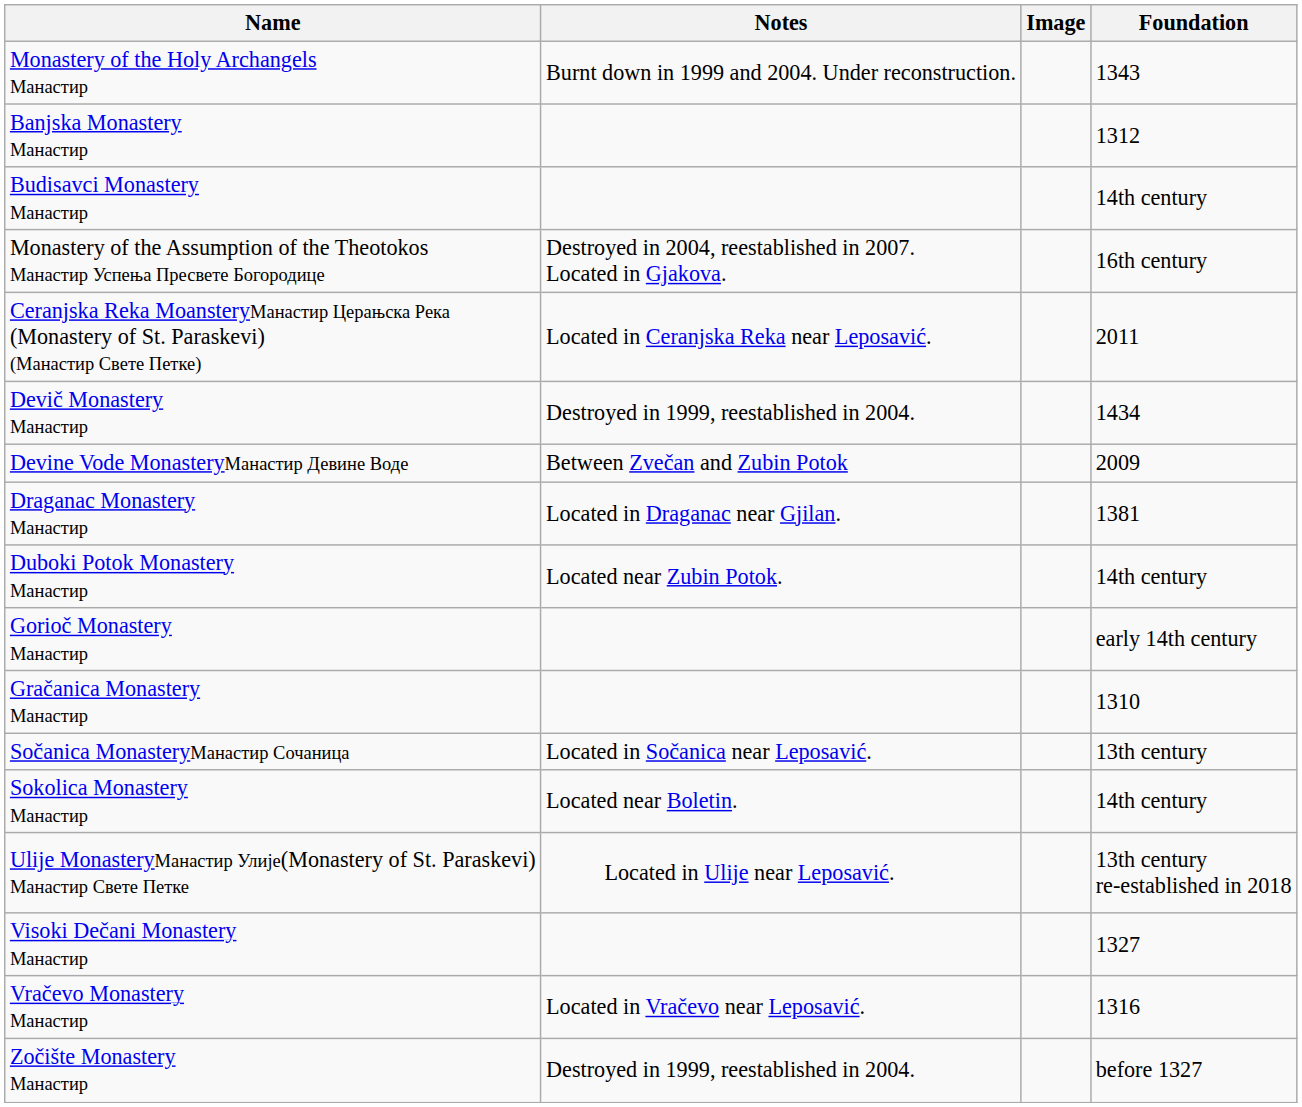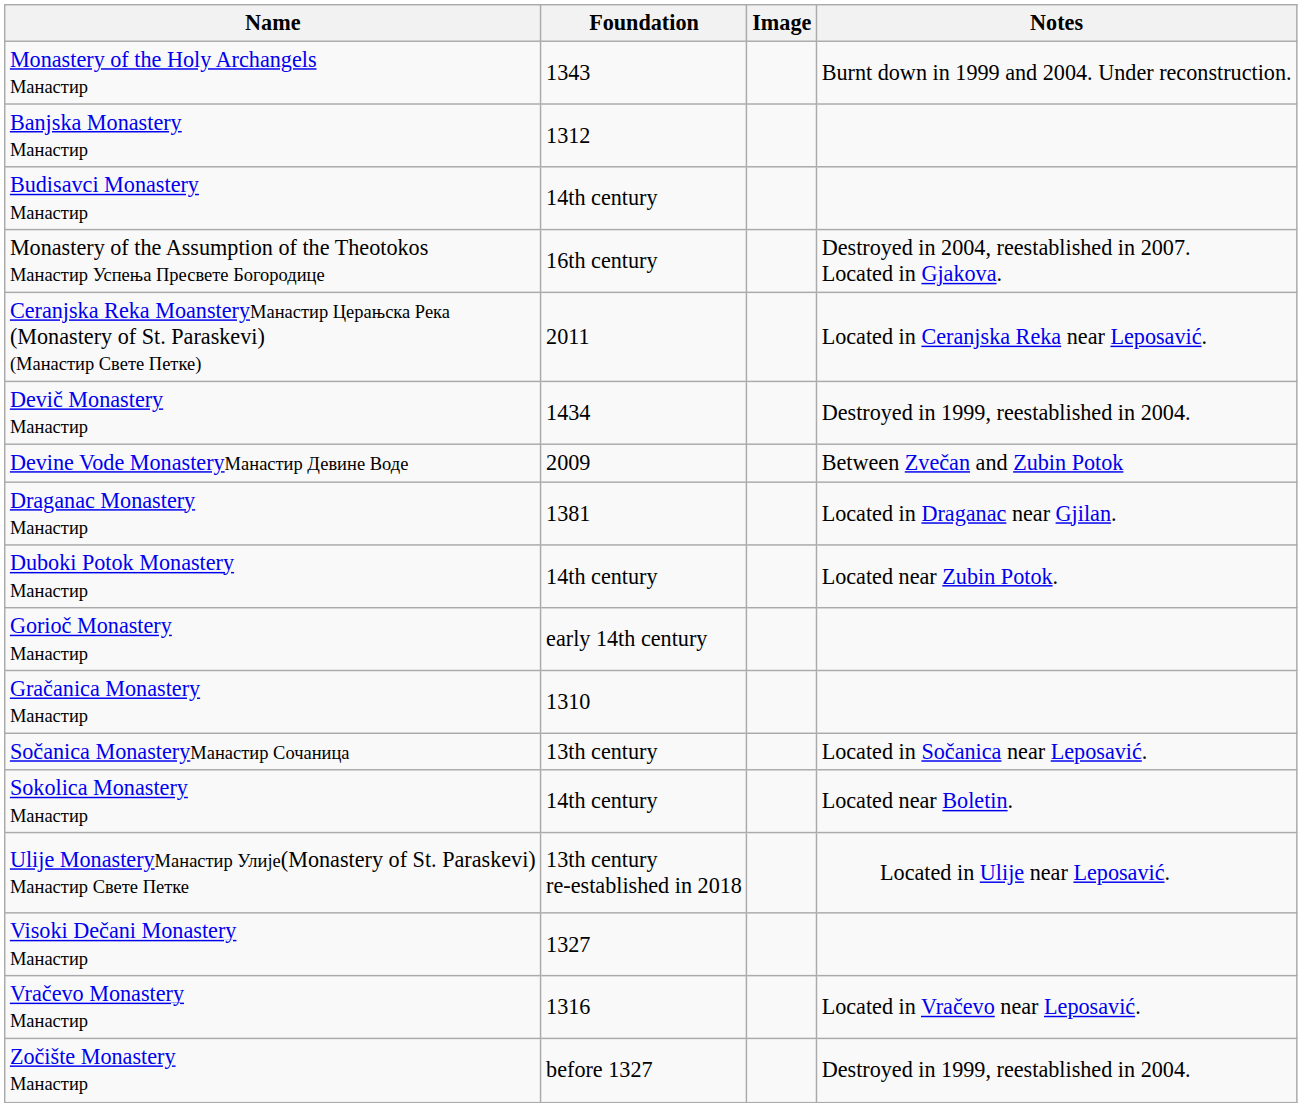columns swapped: Foundation <-> Notes
